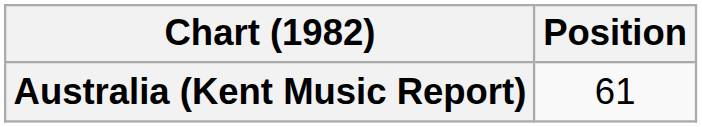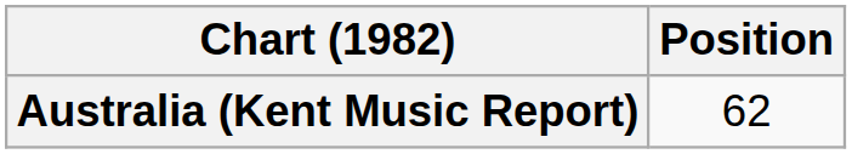Australia (Kent Music Report) | Position: 61 -> 62
